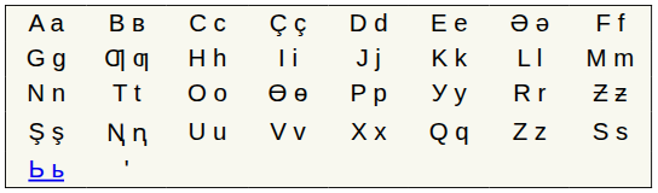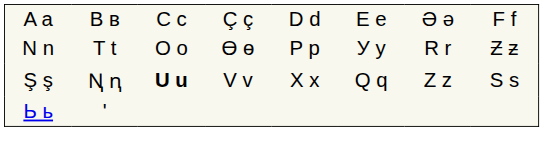- row: G g | Ƣ ƣ | H h | I i | J j | K k | L l | M m
Ş ş | column 3: normal -> bold
